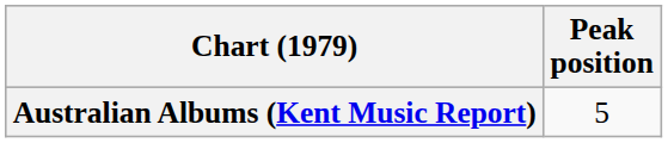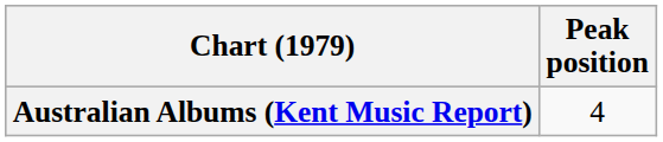Australian Albums (Kent Music Report) | Peak position: 5 -> 4
